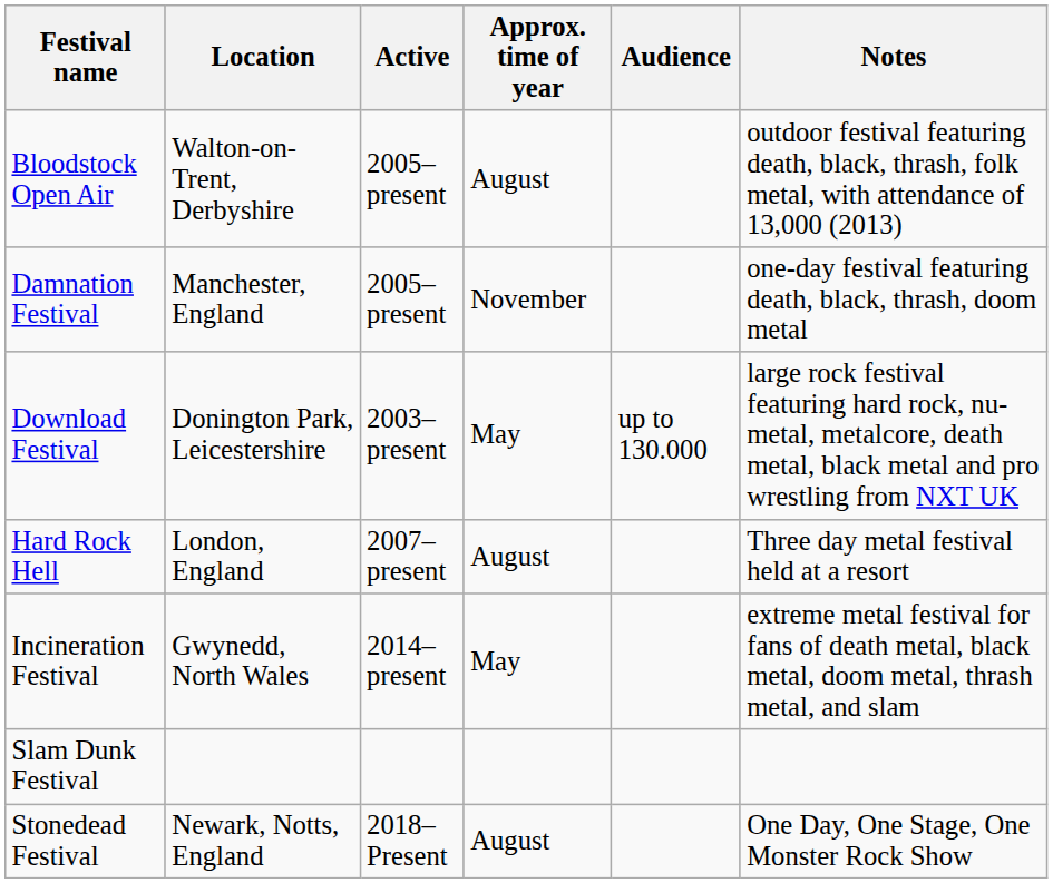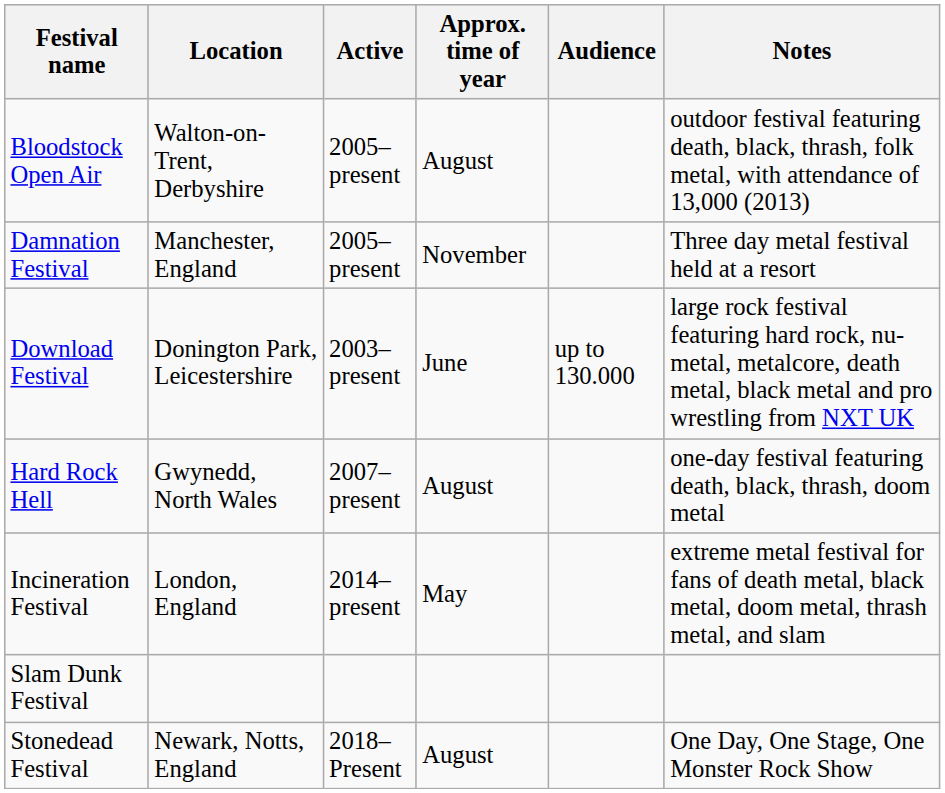Damnation Festival | Notes: one-day festival featuring death, black, thrash, doom metal -> Three day metal festival held at a resort
Download Festival | Approx. time of year: May -> June
Hard Rock Hell | Location: London, England -> Gwynedd, North Wales
Hard Rock Hell | Notes: Three day metal festival held at a resort -> one-day festival featuring death, black, thrash, doom metal
Incineration Festival | Location: Gwynedd, North Wales -> London, England
